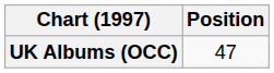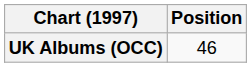UK Albums (OCC) | Position: 47 -> 46
